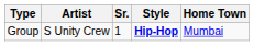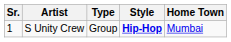columns swapped: Sr. <-> Type
